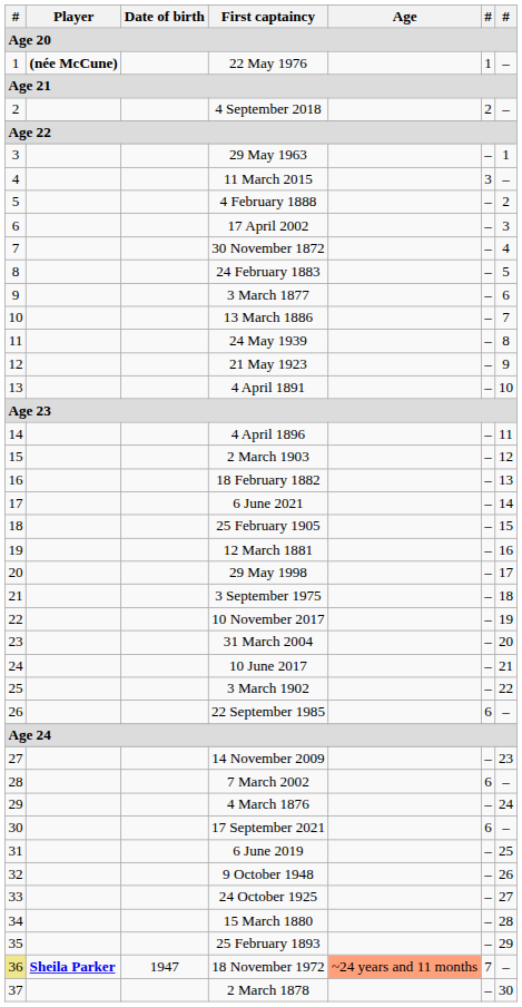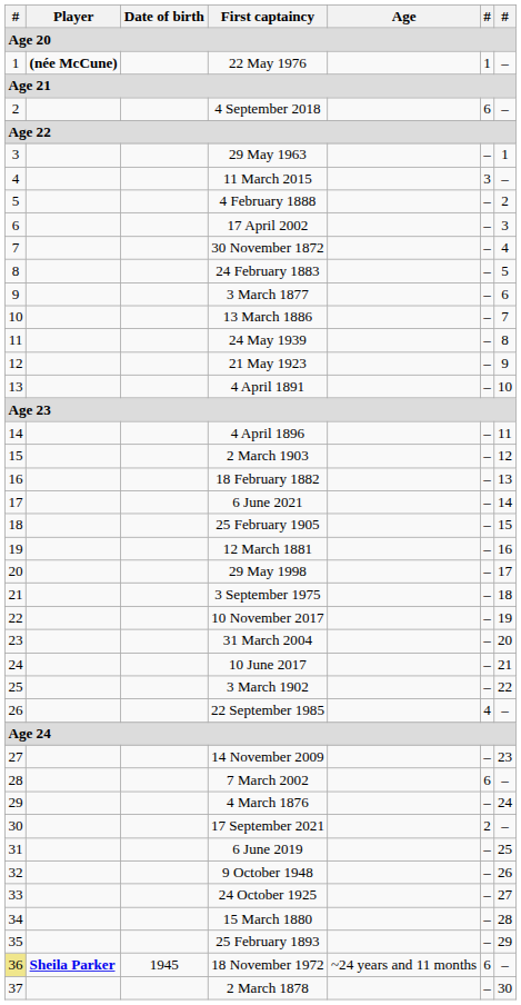4 September 2018 | column 6: 2 -> 6
22 September 1985 | column 6: 6 -> 4
17 September 2021 | column 6: 6 -> 2
18 November 1972 | Date of birth: 1947 -> 1945
18 November 1972 | Age: lightsalmon background -> no background
18 November 1972 | column 6: 7 -> 6
